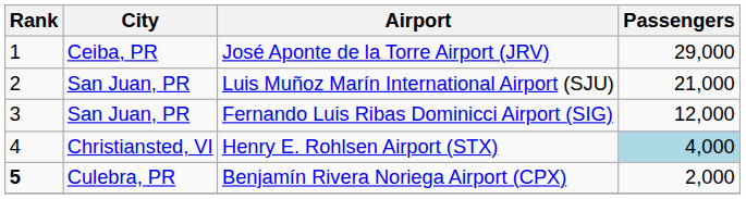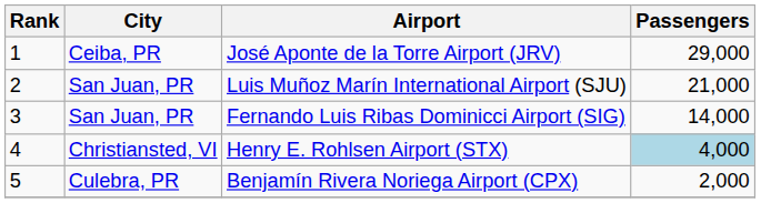Fernando Luis Ribas Dominicci Airport (SIG) | Passengers: 12,000 -> 14,000
Benjamín Rivera Noriega Airport (CPX) | Rank: bold -> normal
